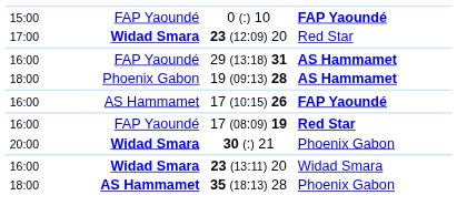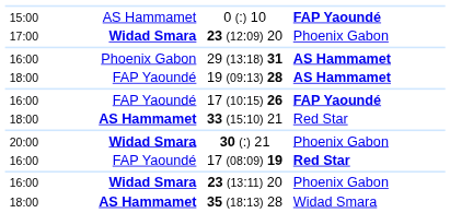0 (:) 10 | column 2: FAP Yaoundé -> AS Hammamet
23 (12:09) 20 | column 4: Red Star -> Phoenix Gabon
29 (13:18) 31 | column 2: FAP Yaoundé -> Phoenix Gabon
19 (09:13) 28 | column 2: Phoenix Gabon -> FAP Yaoundé
17 (10:15) 26 | column 2: AS Hammamet -> FAP Yaoundé
+ row: 18:00 | AS Hammamet | 33 (15:10) 21 | Red Star
rows swapped: 17 (08:09) 19 <-> 30 (:) 21
23 (13:11) 20 | column 4: Widad Smara -> Phoenix Gabon
35 (18:13) 28 | column 4: Phoenix Gabon -> Widad Smara
